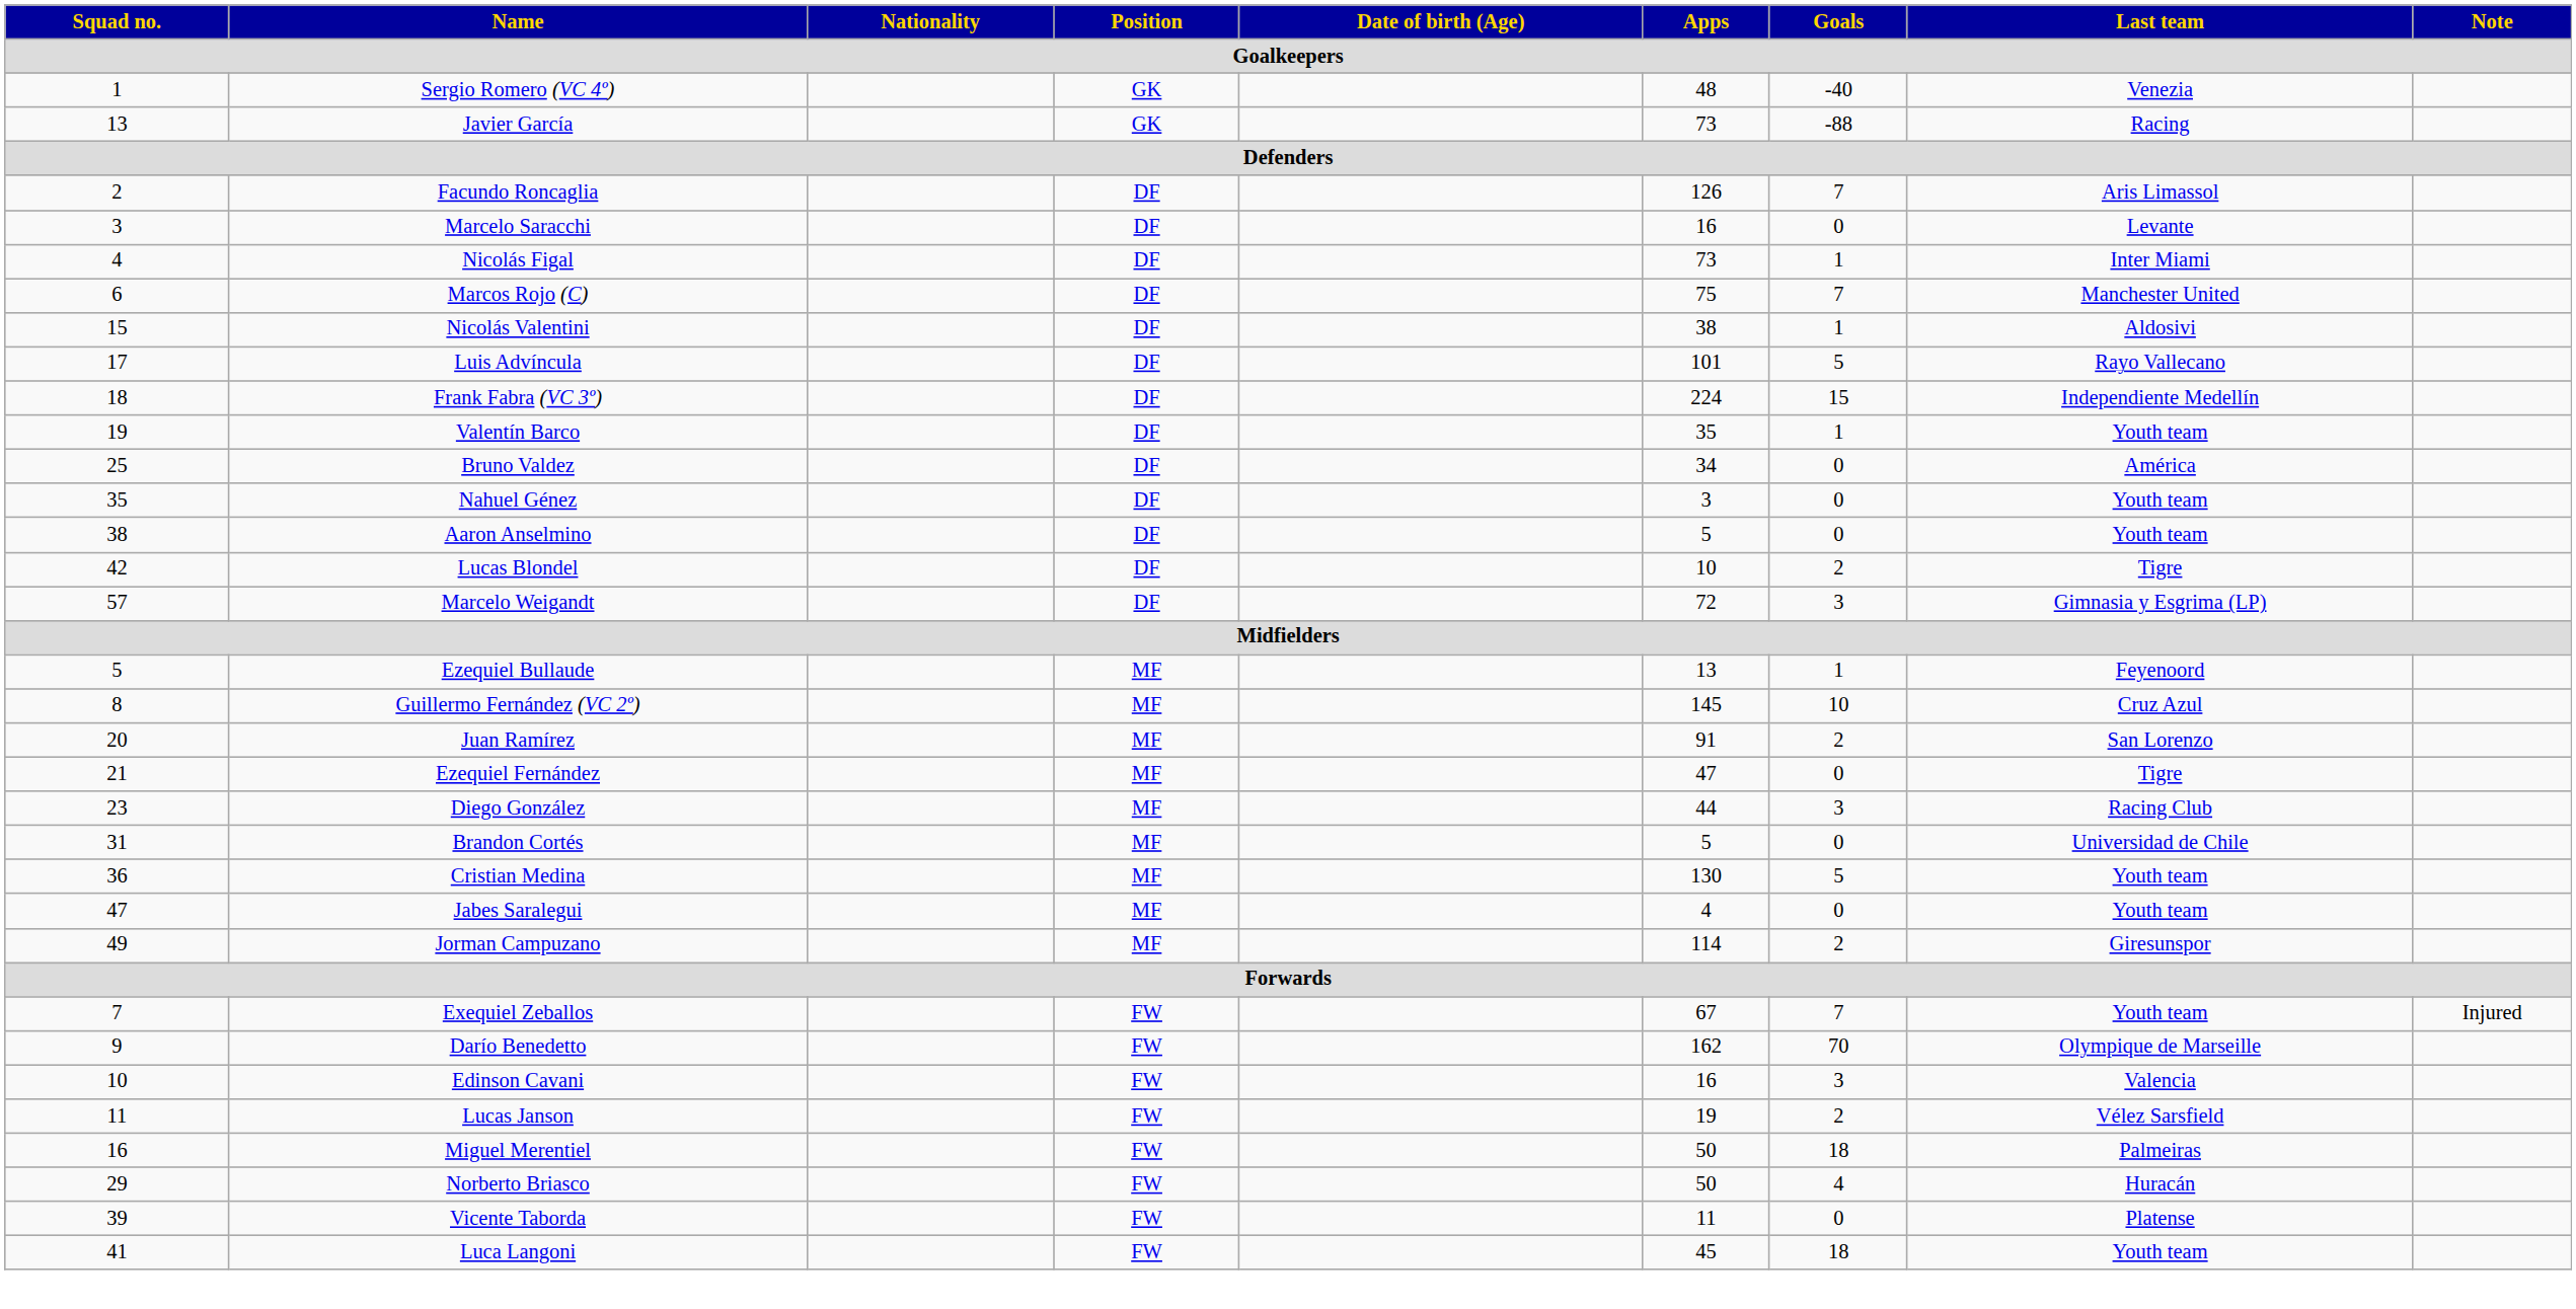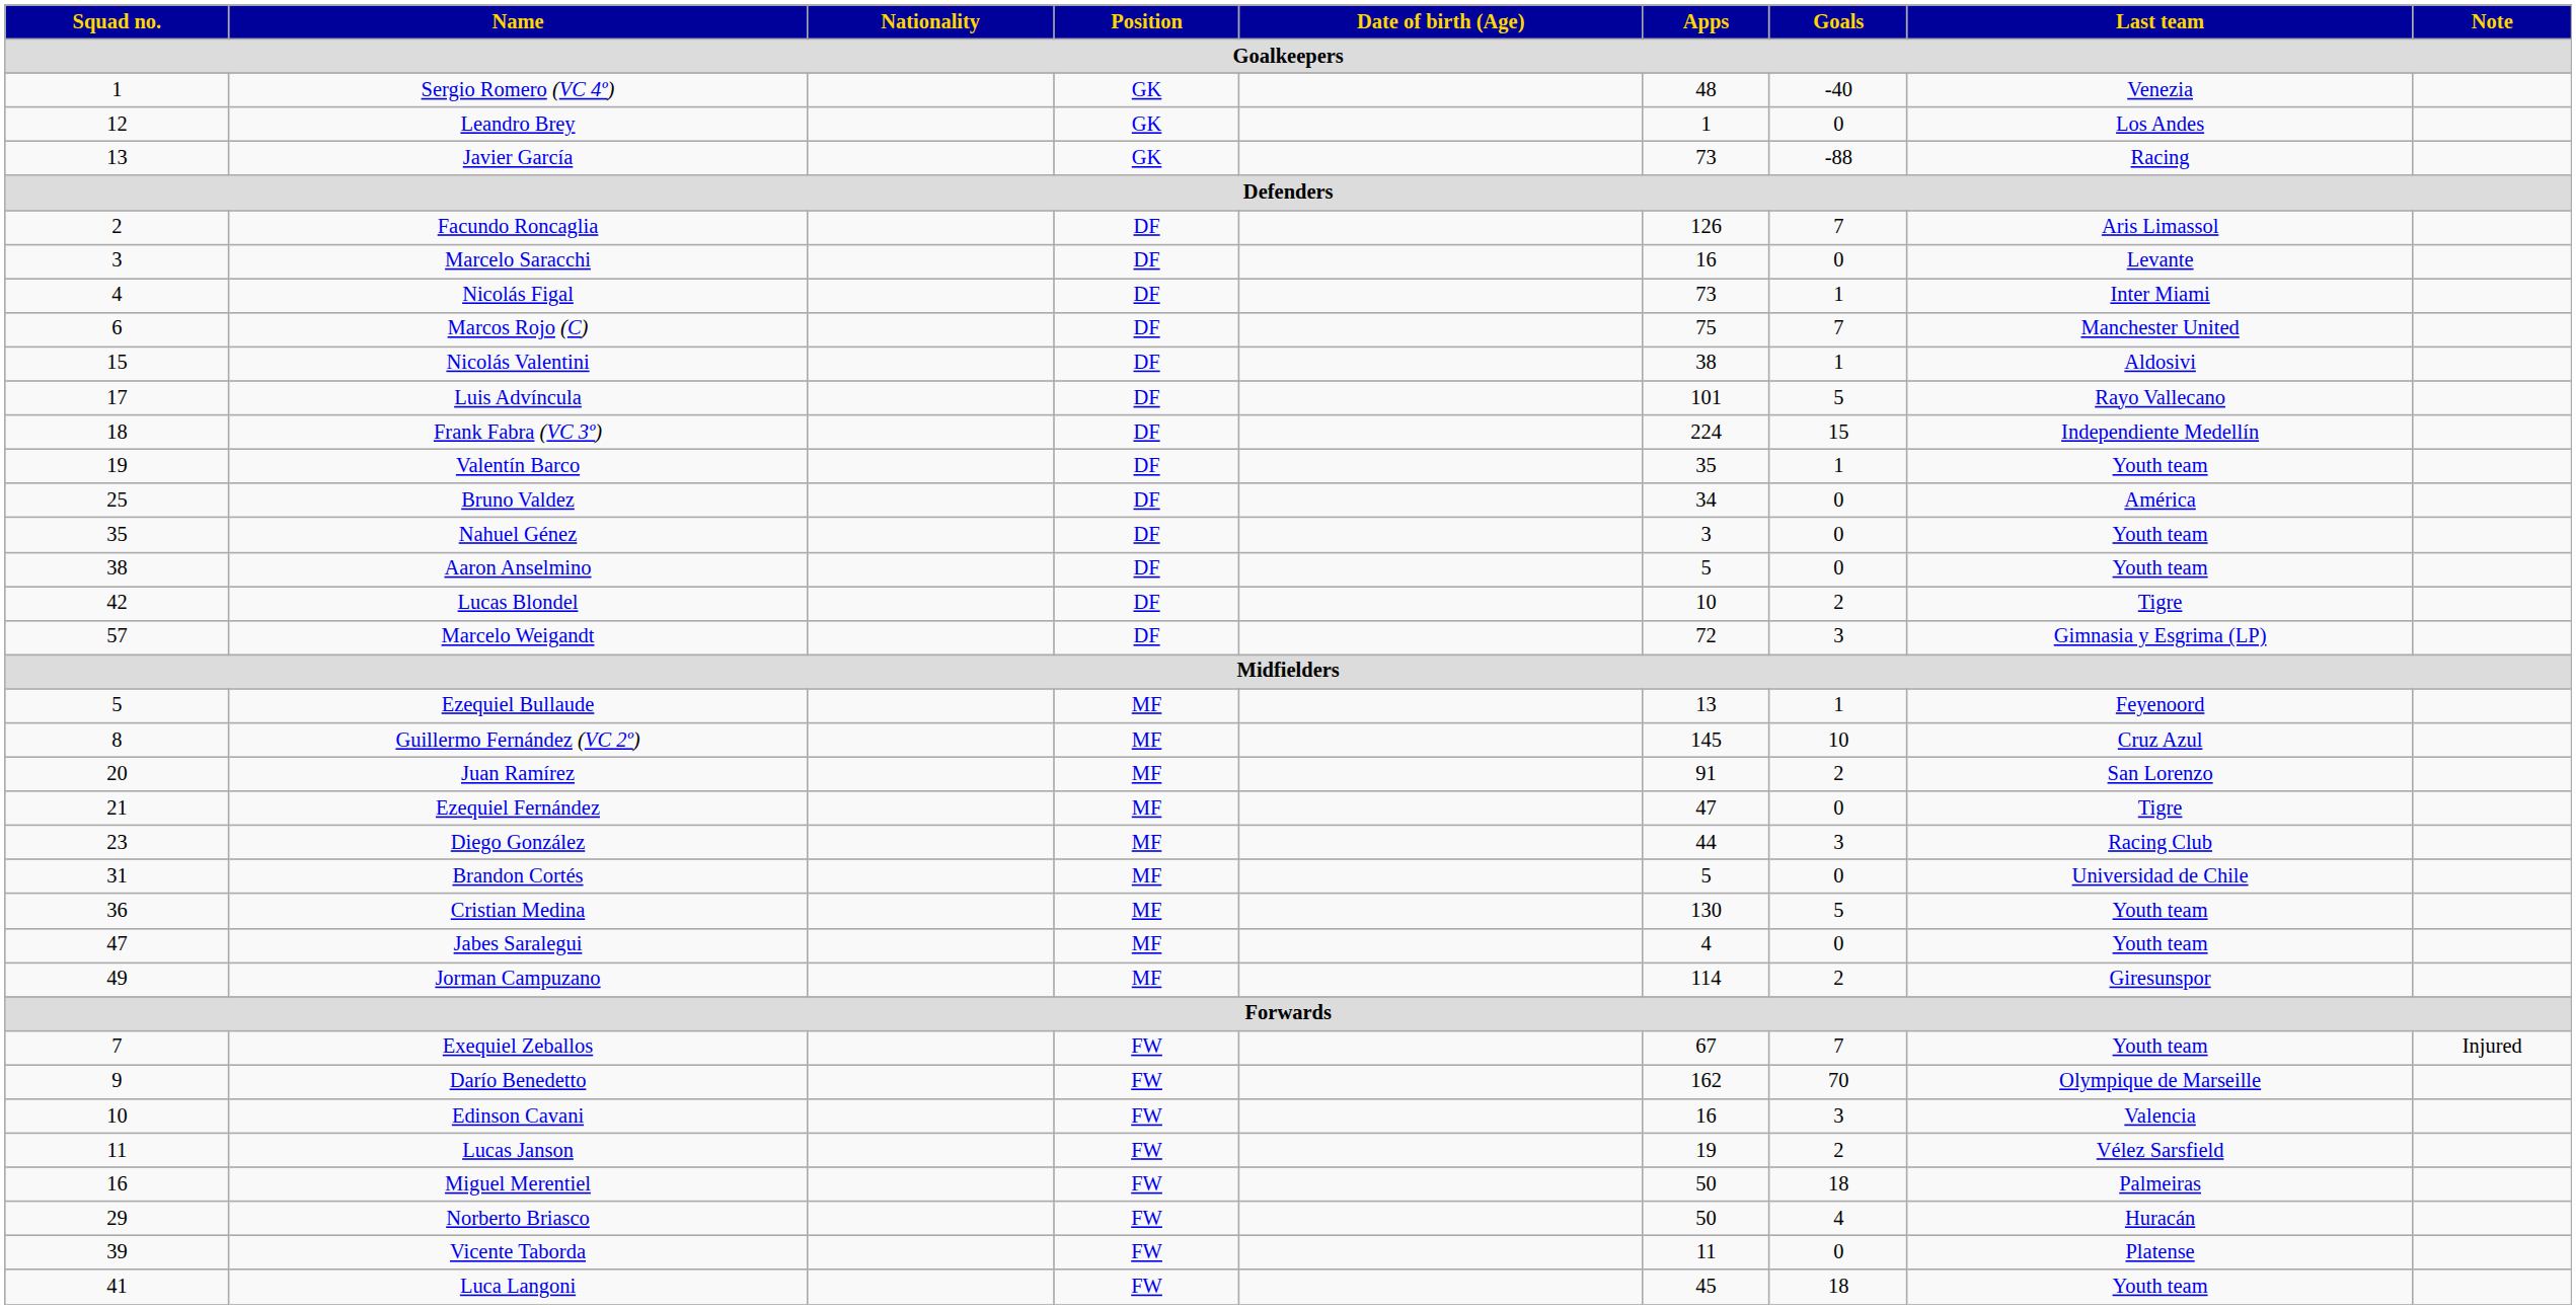+ row: 12 | Leandro Brey | GK | 1 | 0 | Los Andes
